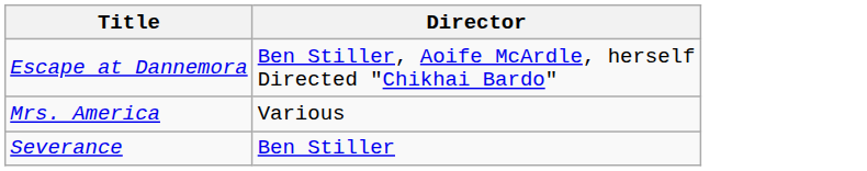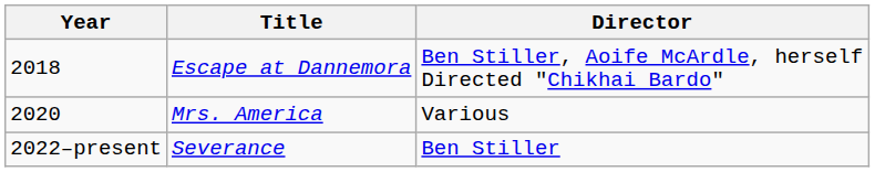+ column: Year | 2018 | 2020 | 2022–present
